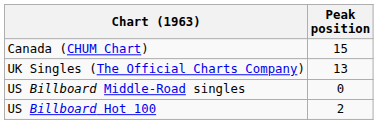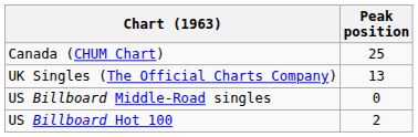Canada (CHUM Chart) | Peak position: 15 -> 25
